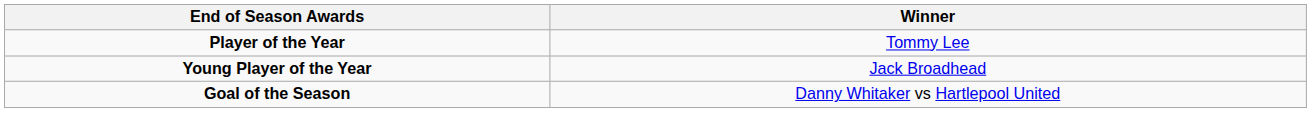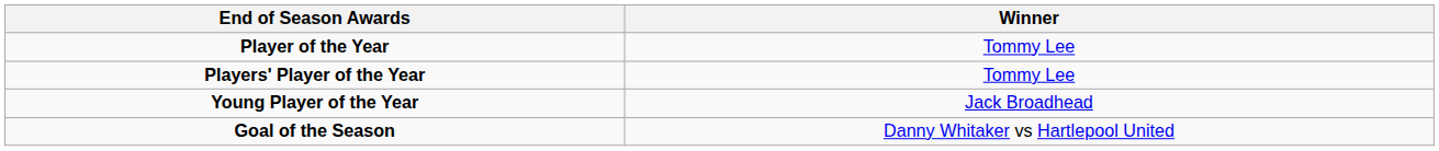+ row: Players' Player of the Year | Tommy Lee
